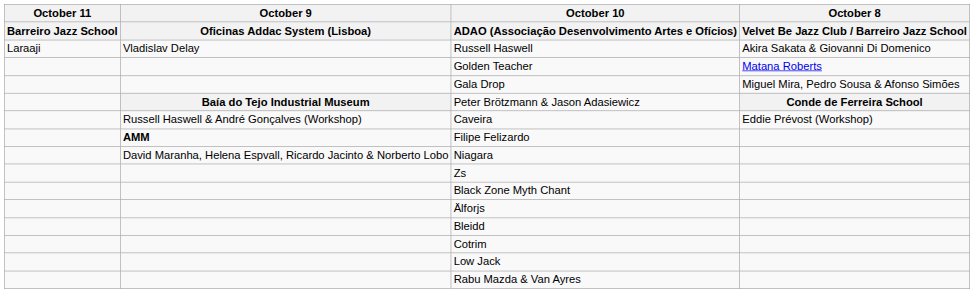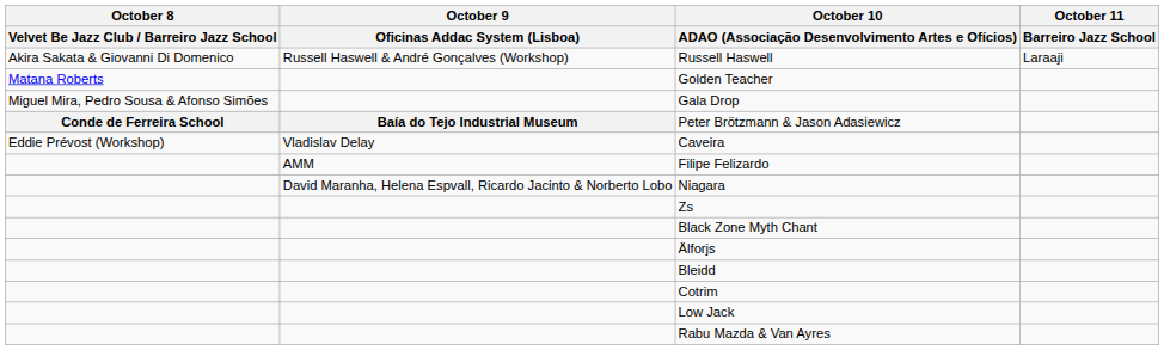columns swapped: October 8 / Velvet Be Jazz Club / Barreiro Jazz School <-> October 11 / Barreiro Jazz School
Russell Haswell | October 9 / Oficinas Addac System (Lisboa): Vladislav Delay -> Russell Haswell & André Gonçalves (Workshop)
Caveira | October 9 / Oficinas Addac System (Lisboa): Russell Haswell & André Gonçalves (Workshop) -> Vladislav Delay
Filipe Felizardo | October 9 / Oficinas Addac System (Lisboa): bold -> normal
